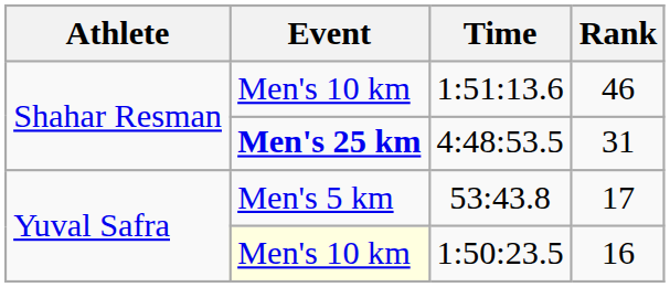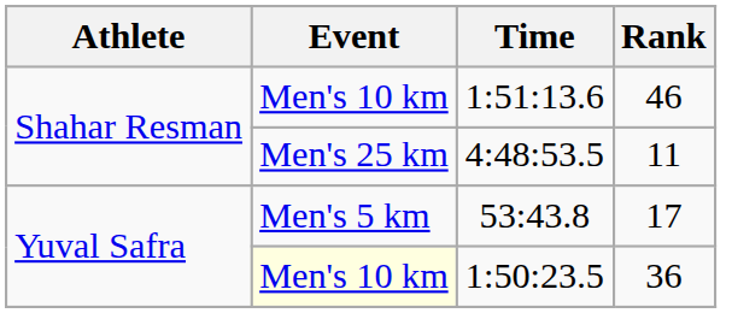4:48:53.5 | Event: bold -> normal
4:48:53.5 | Rank: 31 -> 11
1:50:23.5 | Rank: 16 -> 36
